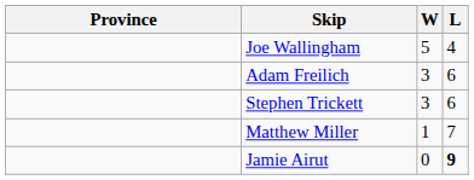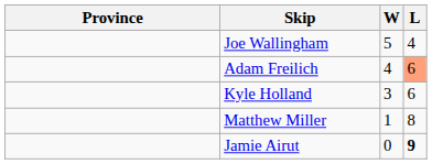Adam Freilich | W: 3 -> 4
Adam Freilich | L: no background -> lightsalmon background
- row: Stephen Trickett | 3 | 6
+ row: Kyle Holland | 3 | 6
Matthew Miller | L: 7 -> 8
